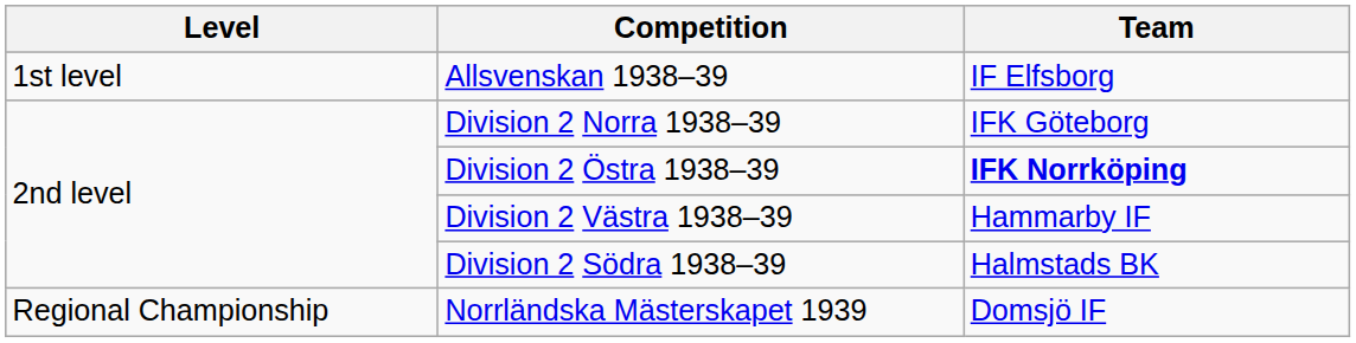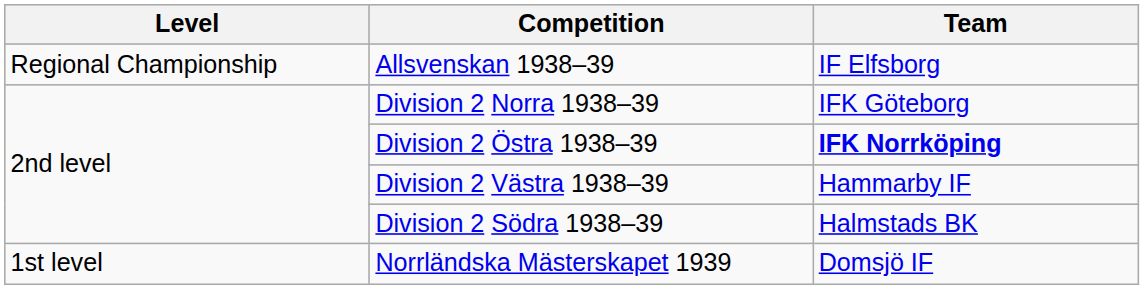Allsvenskan 1938–39 | Level: 1st level -> Regional Championship
Norrländska Mästerskapet 1939 | Level: Regional Championship -> 1st level
